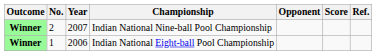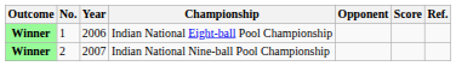rows swapped: Indian National Eight-ball Pool Championship <-> Indian National Nine-ball Pool Championship
